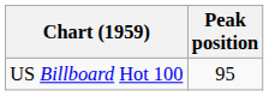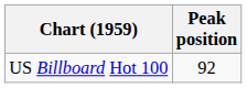US Billboard Hot 100 | Peak position: 95 -> 92
